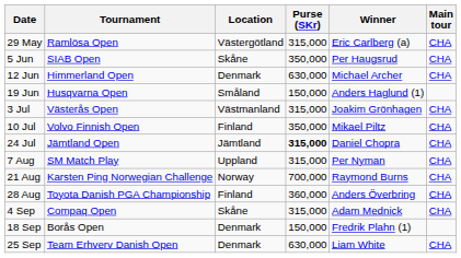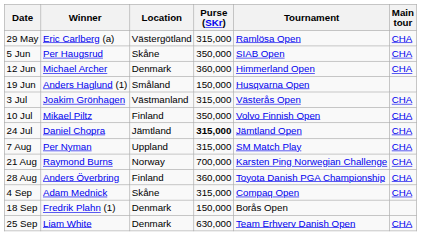columns swapped: Tournament <-> Winner
12 Jun | Purse (SKr): 630,000 -> 360,000
